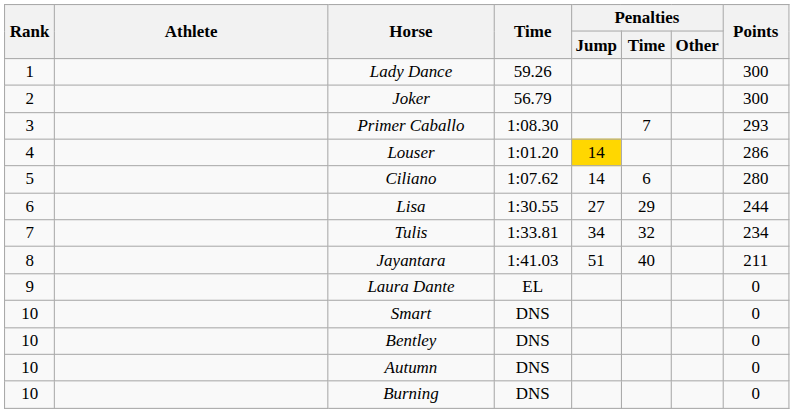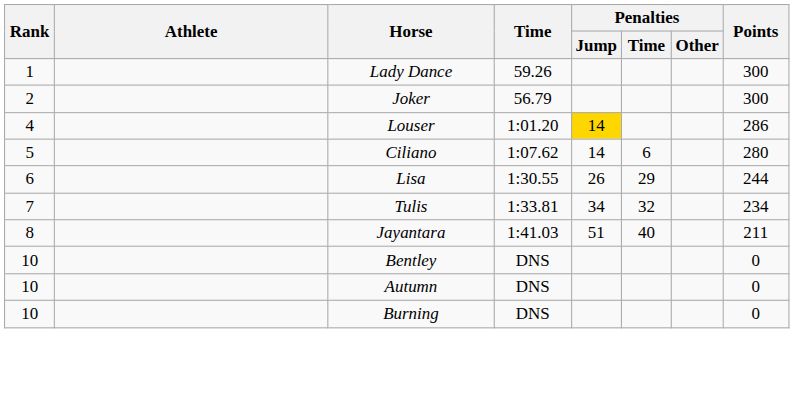- row: 3 | Primer Caballo | 1:08.30 | 7 | 293
Lisa | Penalties / Jump: 27 -> 26
- row: 9 | Laura Dante | EL | 0
- row: 10 | Smart | DNS | 0
